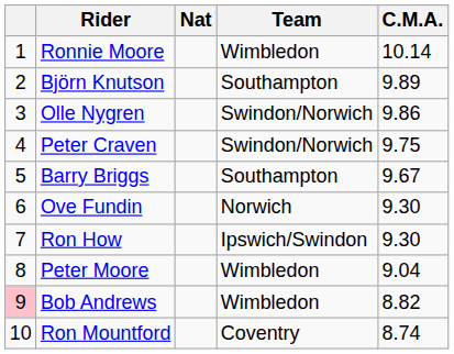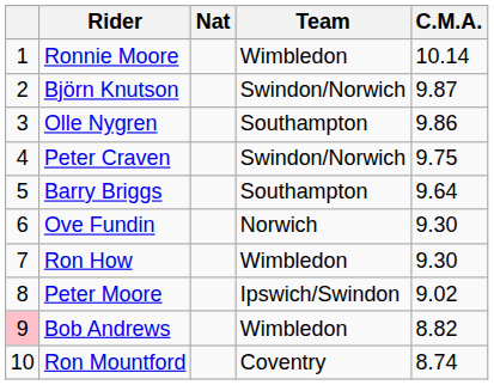Björn Knutson | Team: Southampton -> Swindon/Norwich
Björn Knutson | C.M.A.: 9.89 -> 9.87
Olle Nygren | Team: Swindon/Norwich -> Southampton
Barry Briggs | C.M.A.: 9.67 -> 9.64
Ron How | Team: Ipswich/Swindon -> Wimbledon
Peter Moore | Team: Wimbledon -> Ipswich/Swindon
Peter Moore | C.M.A.: 9.04 -> 9.02
